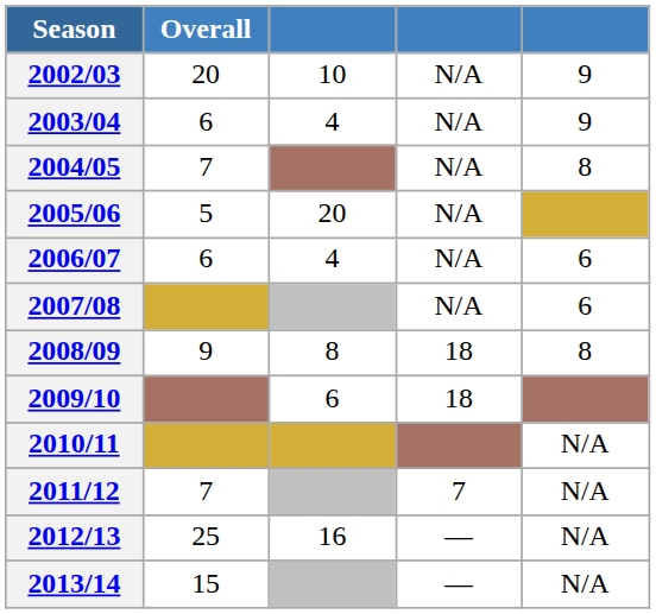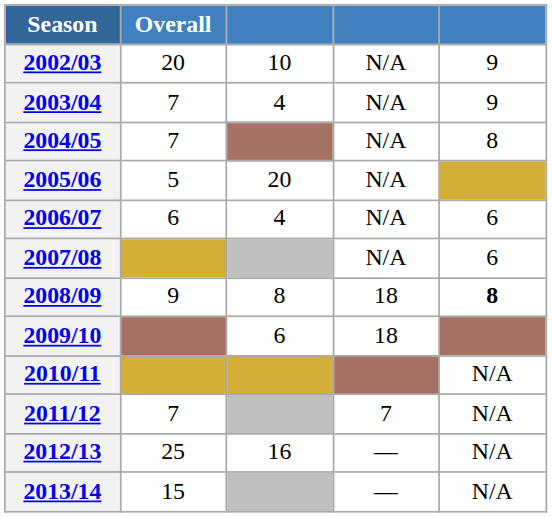2003/04 | Overall: 6 -> 7
2008/09 | column 5: normal -> bold
